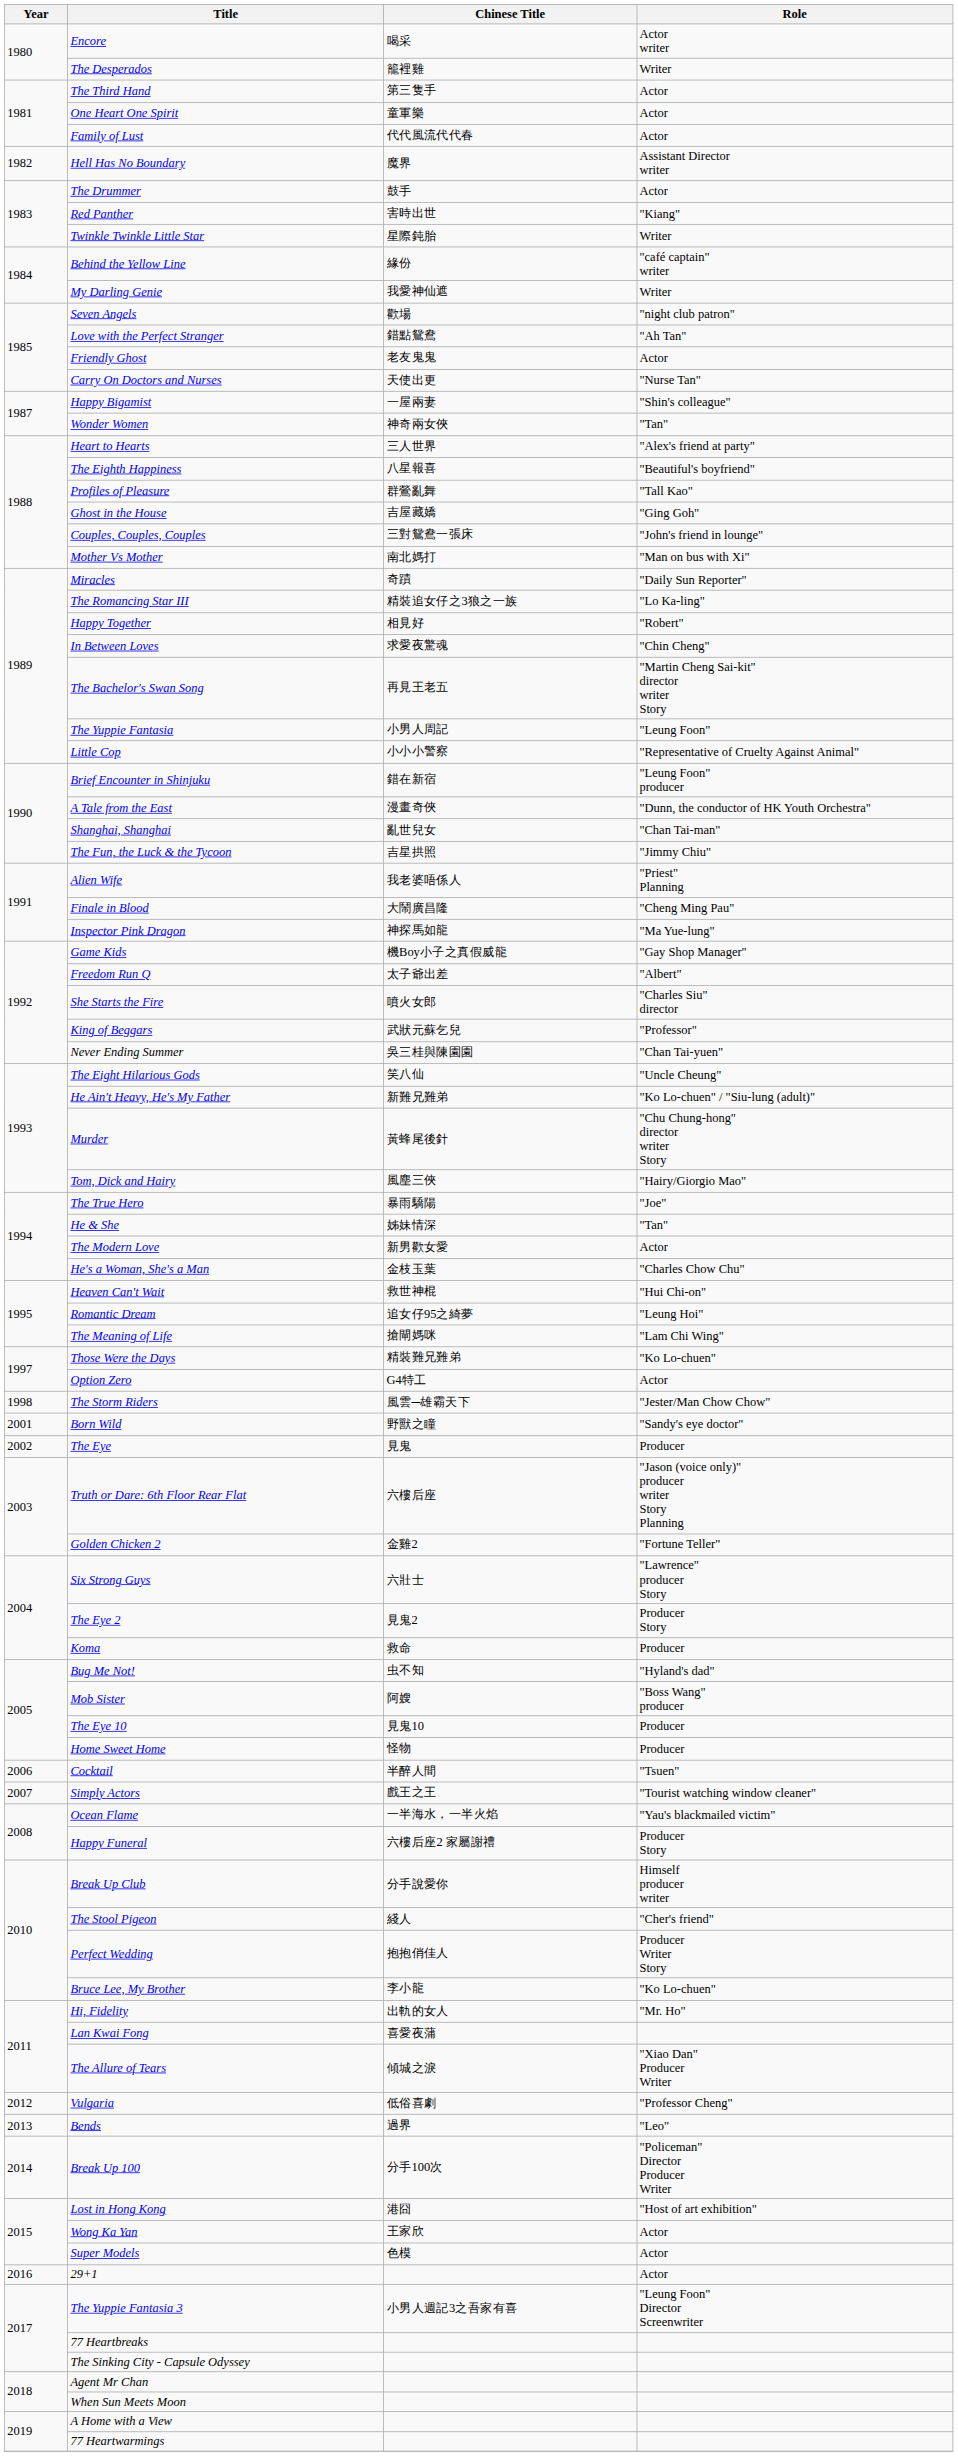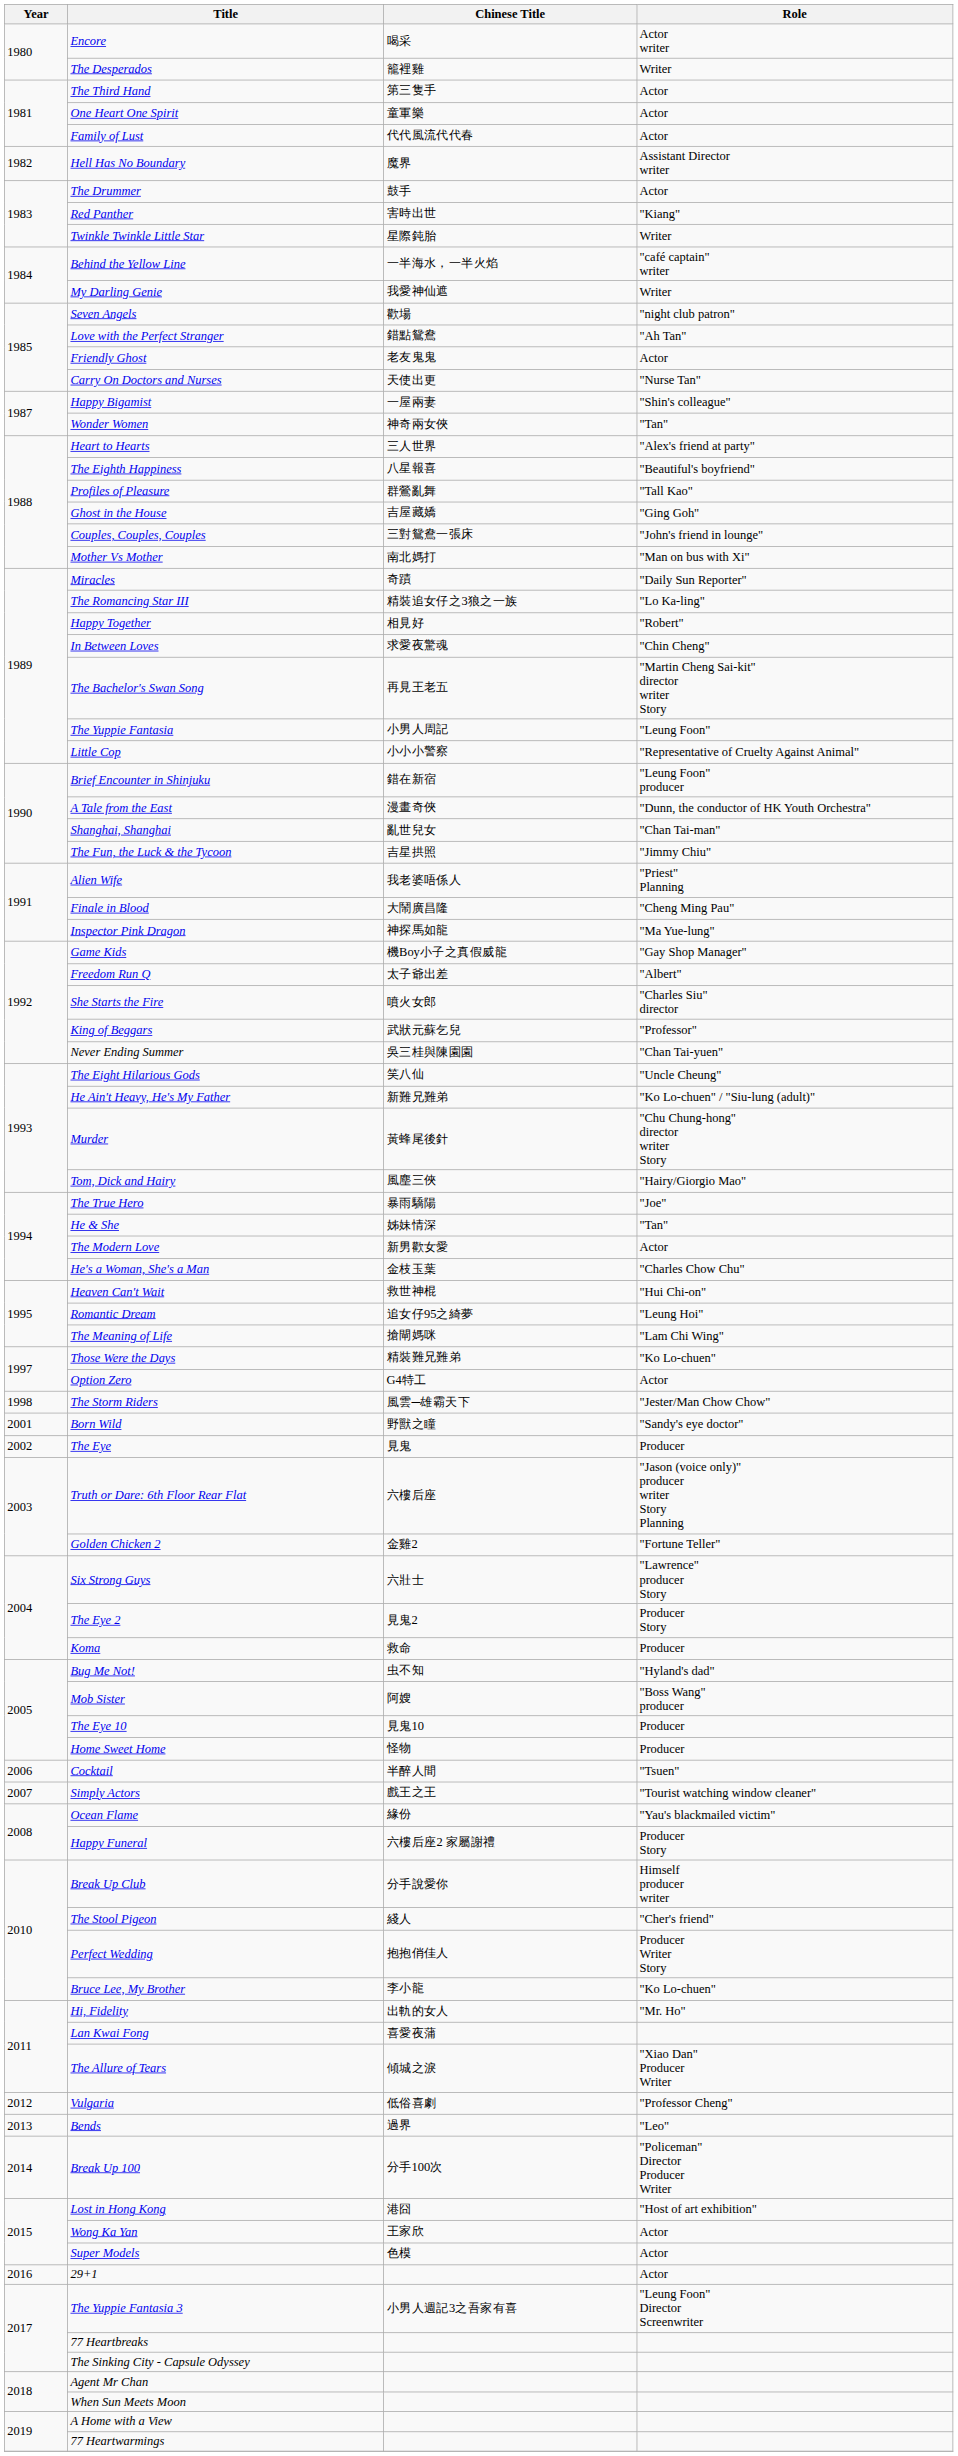Behind the Yellow Line | Chinese Title: 緣份 -> 一半海水，一半火焰
Ocean Flame | Chinese Title: 一半海水，一半火焰 -> 緣份
